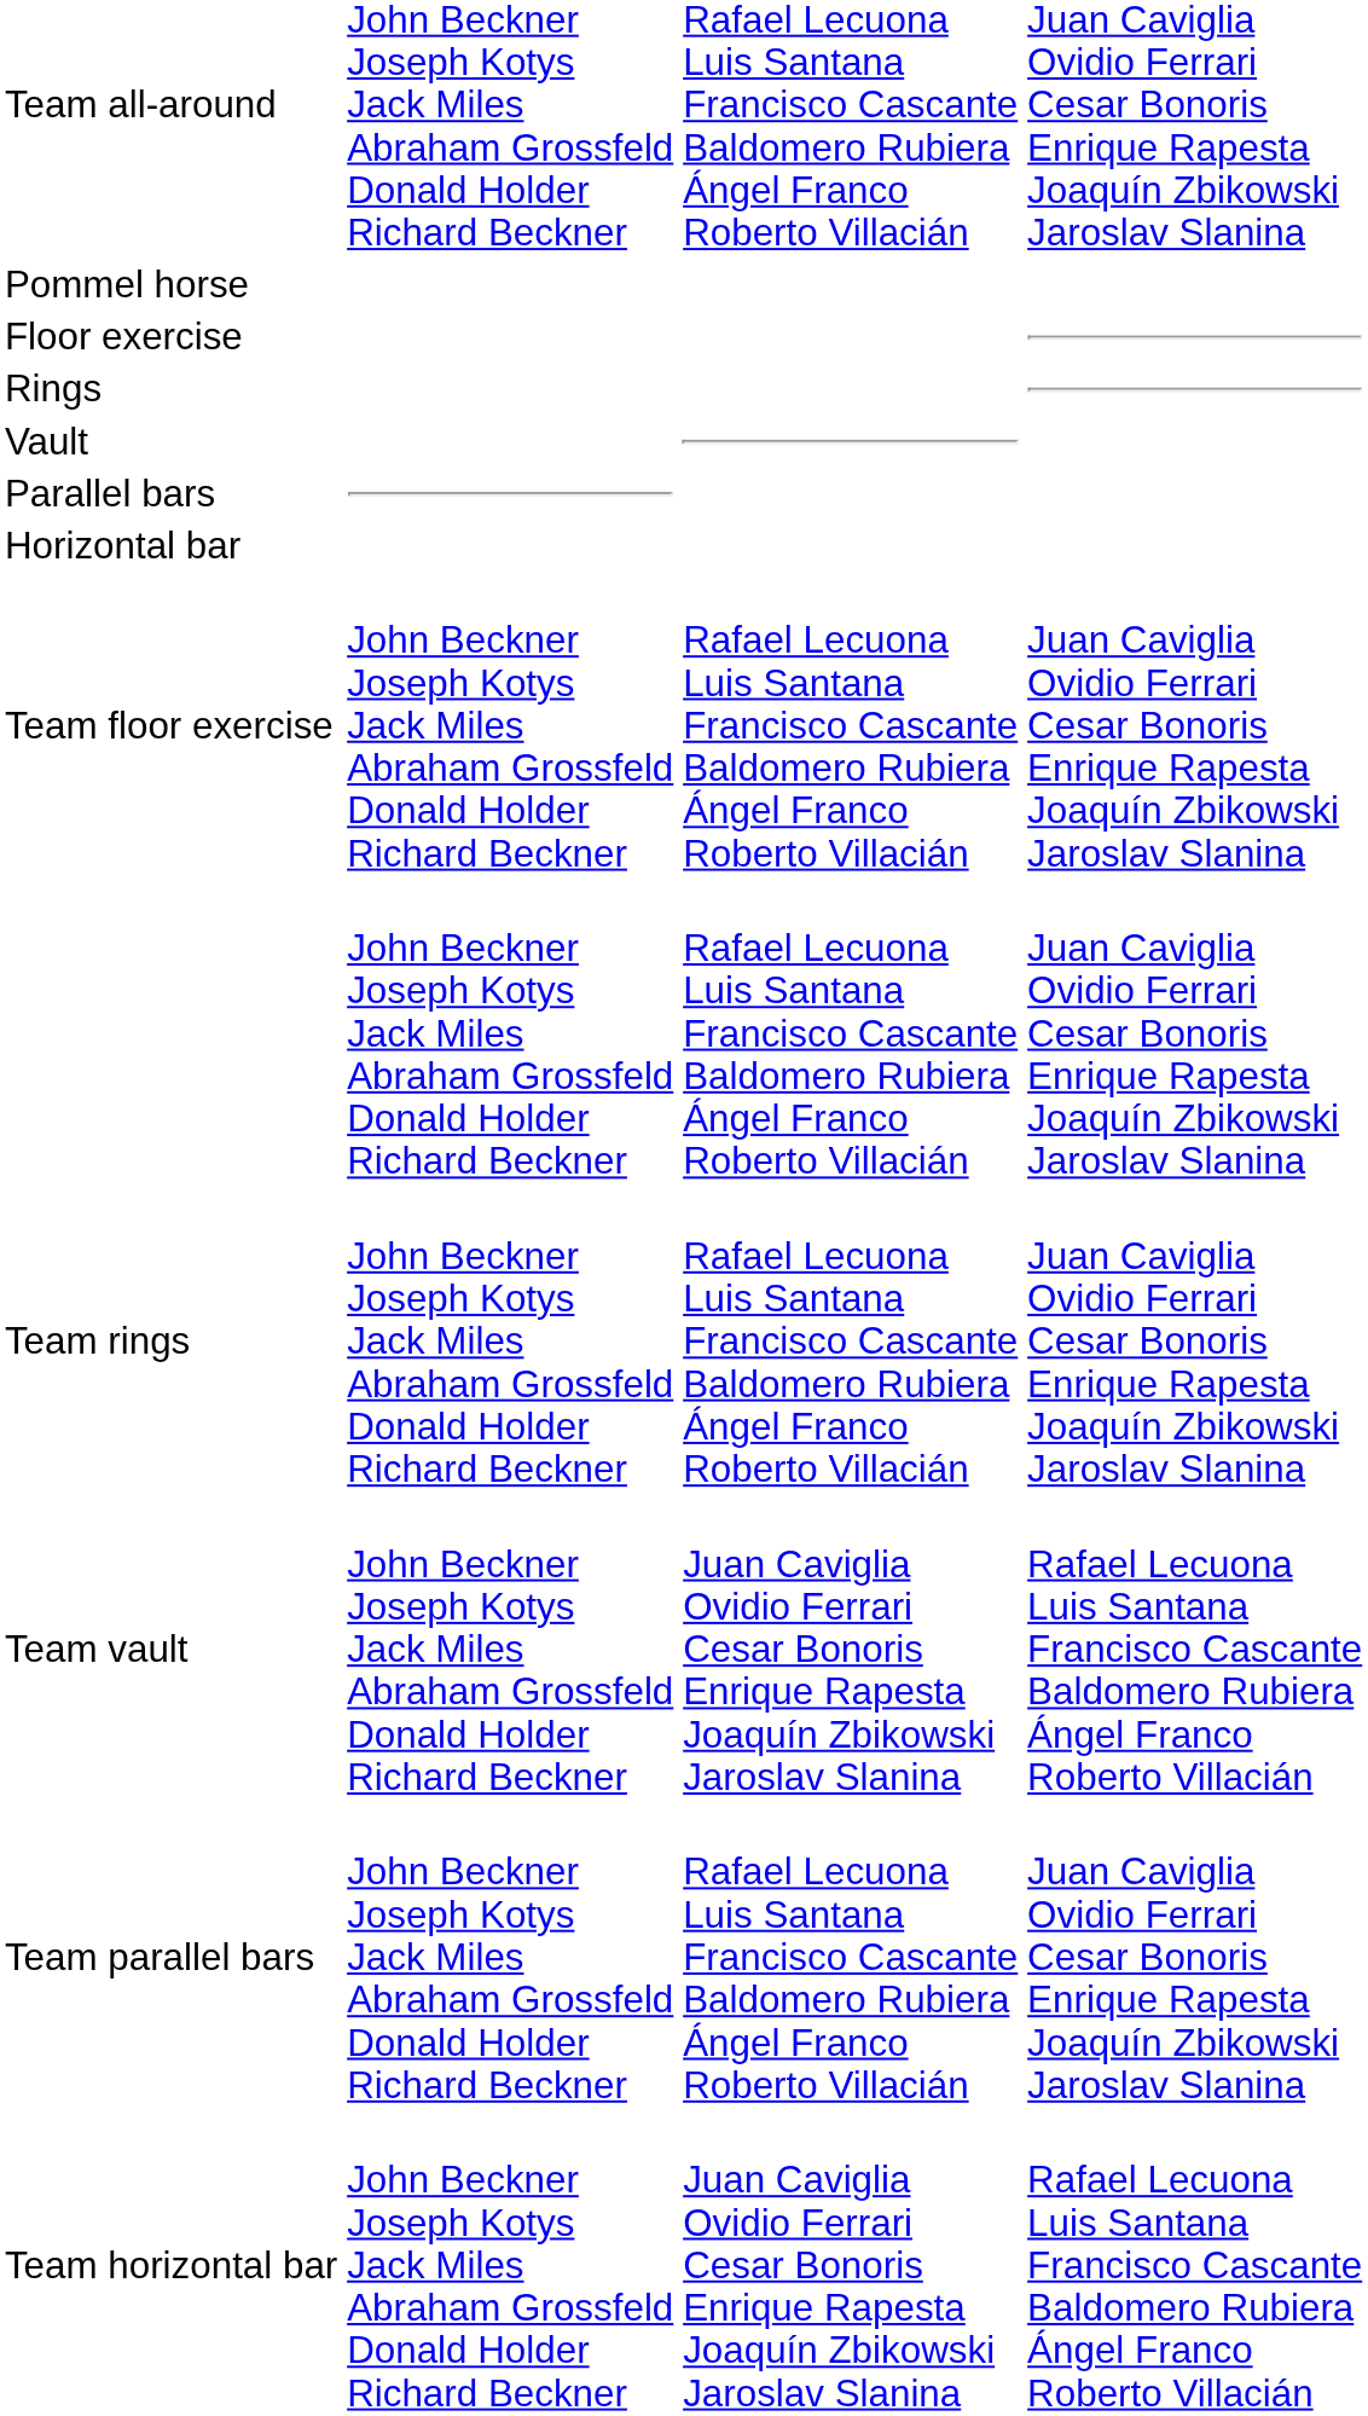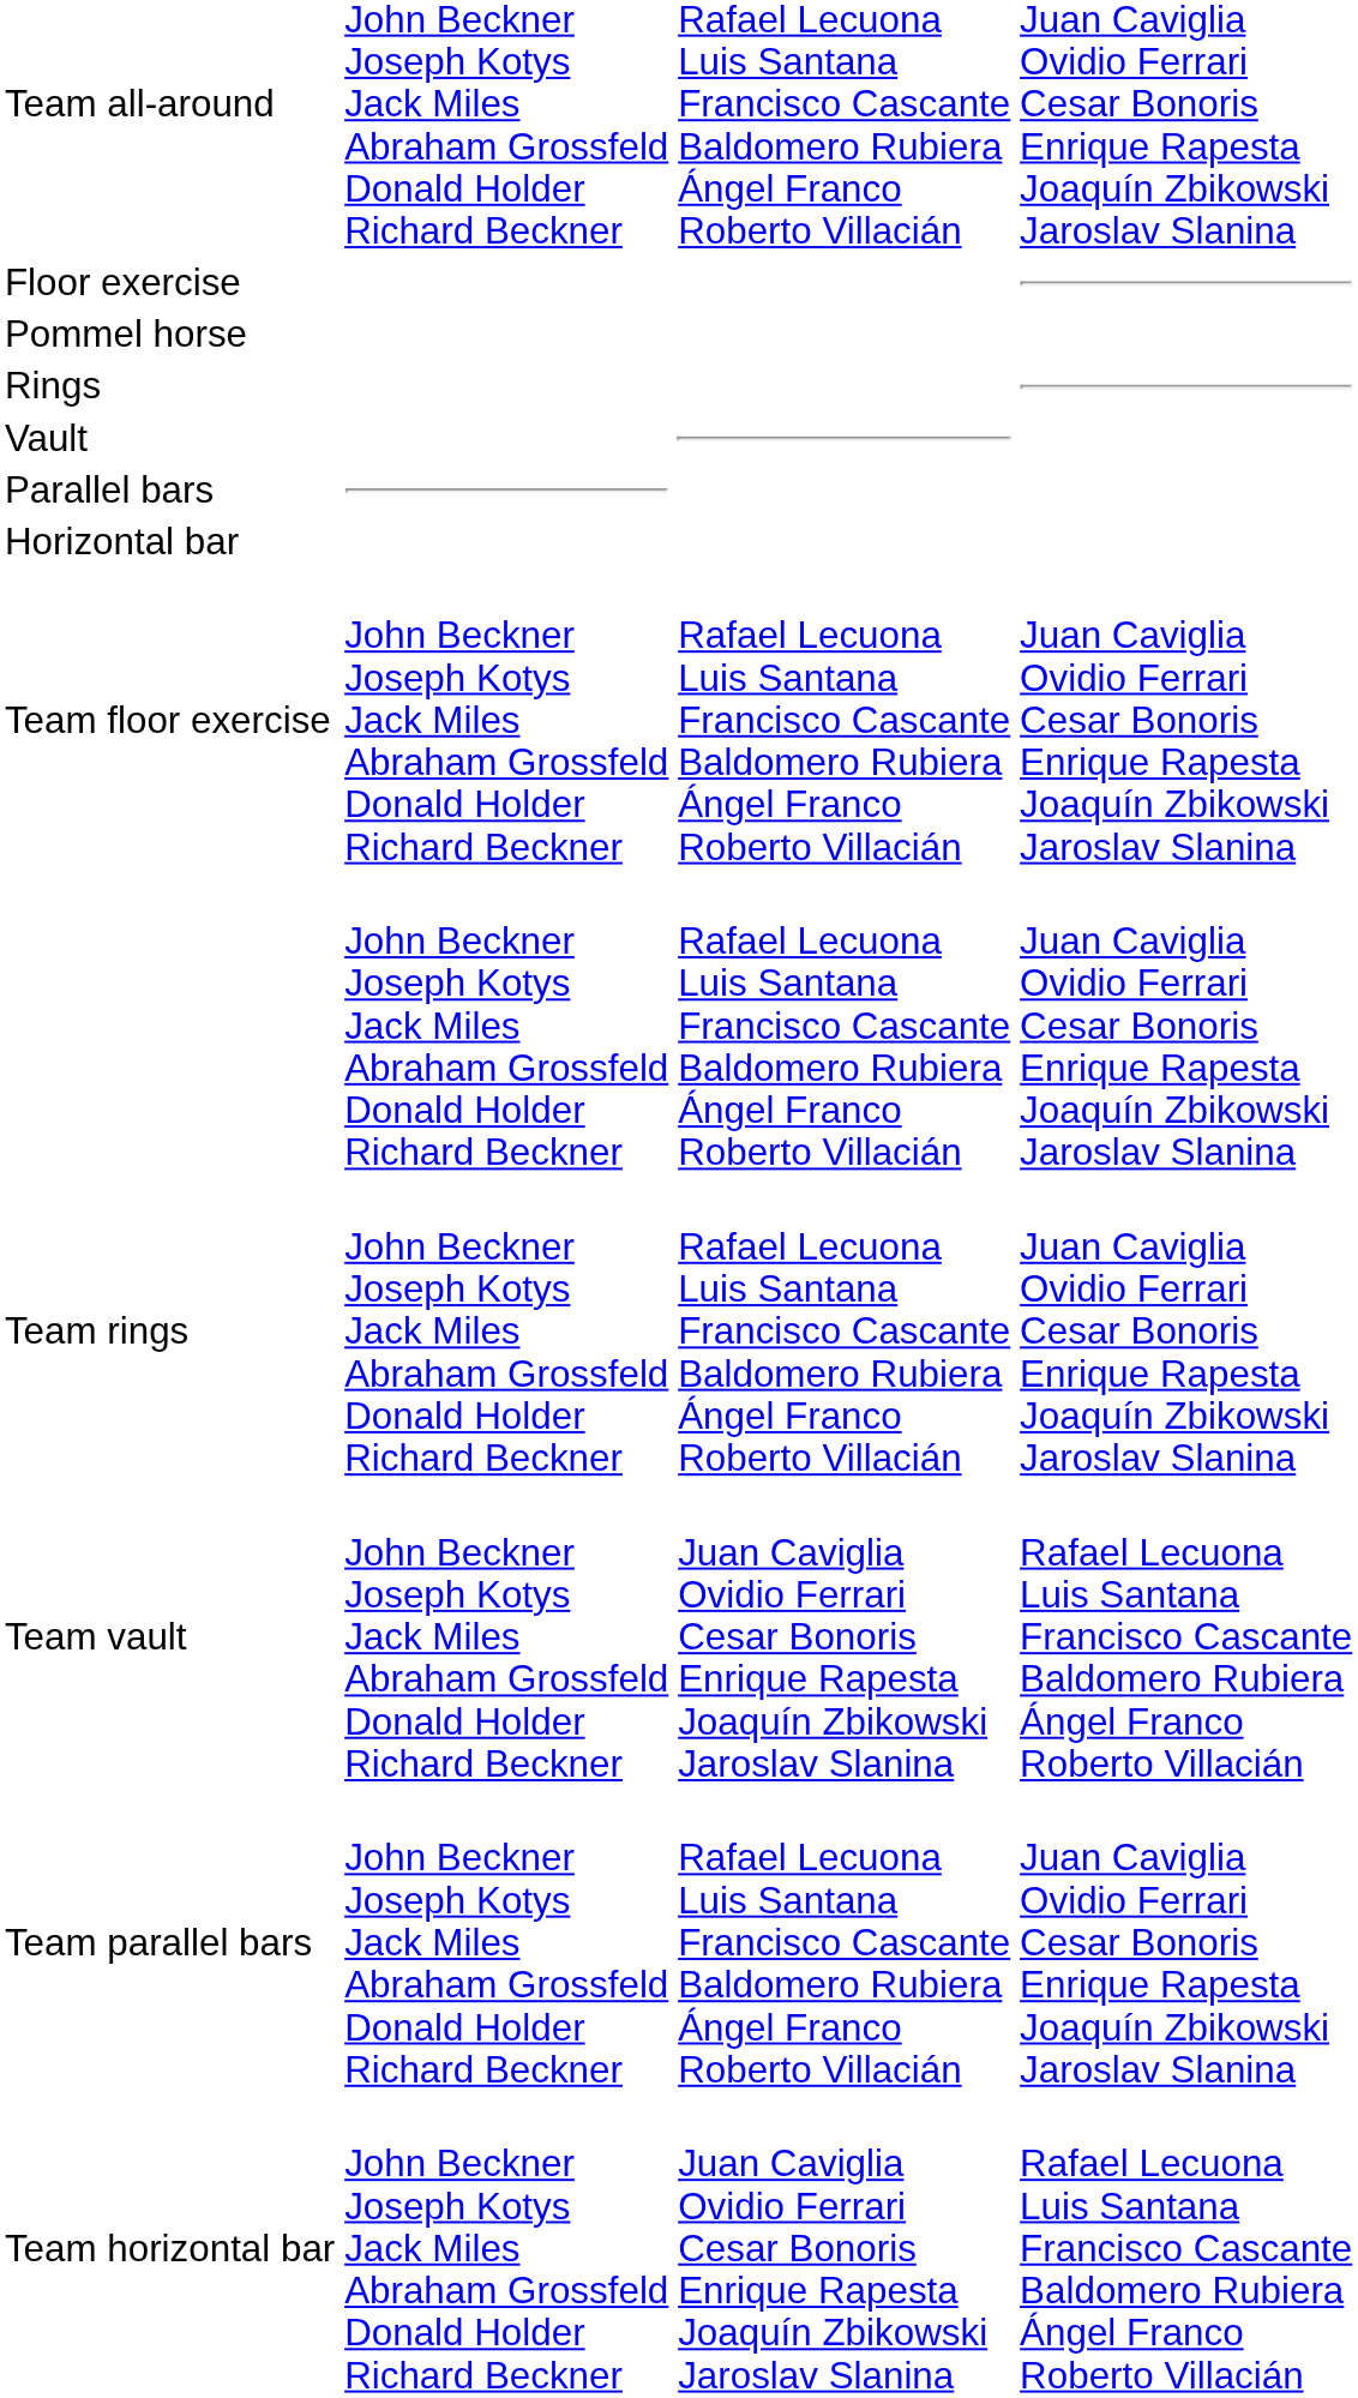rows swapped: Floor exercise <-> Pommel horse
